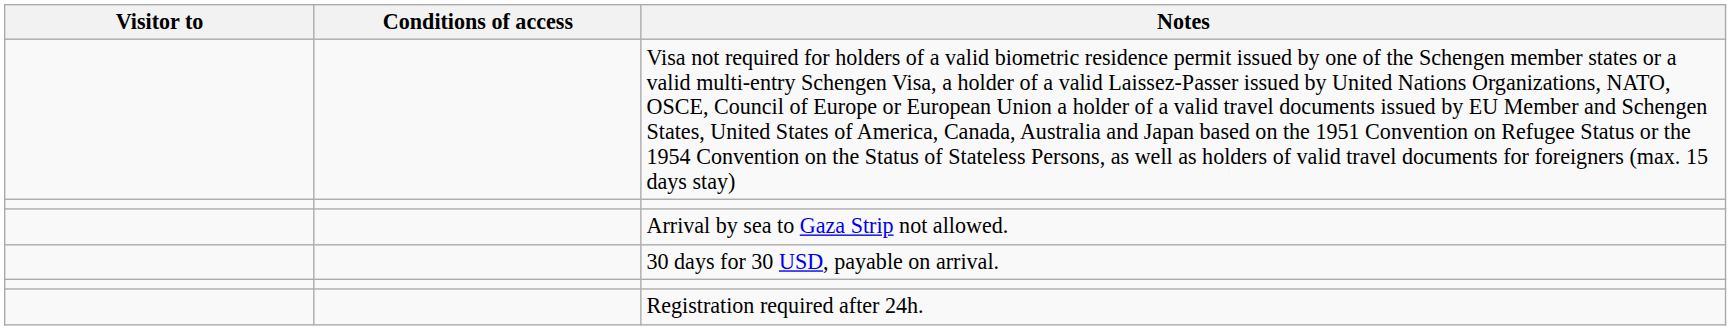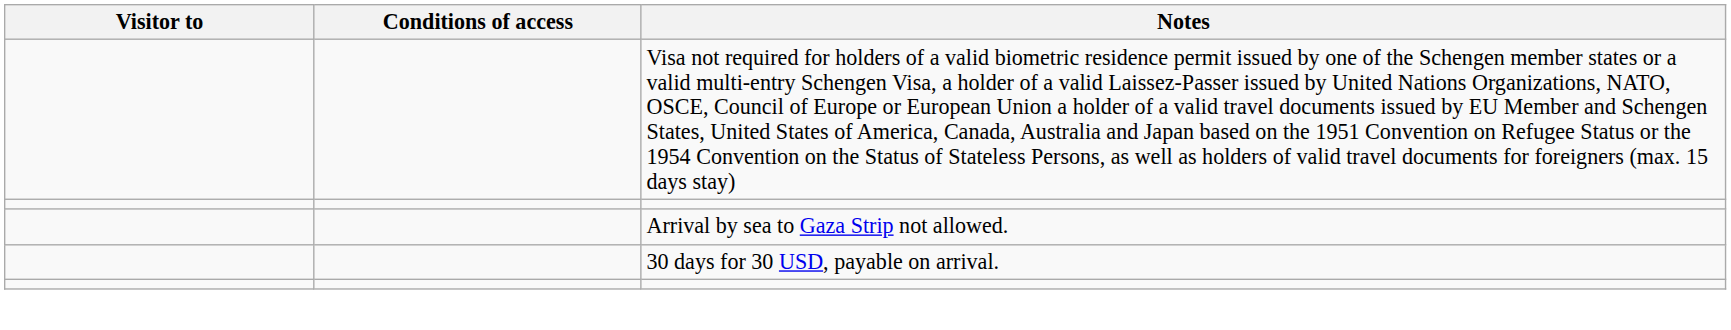- row: Registration required after 24h.
